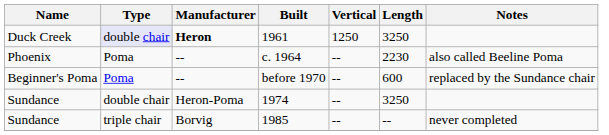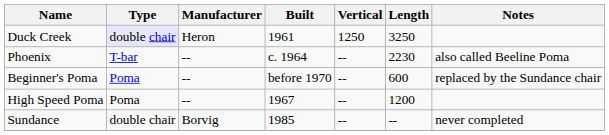1961 | Manufacturer: bold -> normal
c. 1964 | Type: Poma -> T-bar
+ row: High Speed Poma | Poma | -- | 1967 | -- | 1200
- row: Sundance | double chair | Heron-Poma | 1974 | -- | 3250
1985 | Type: triple chair -> double chair
